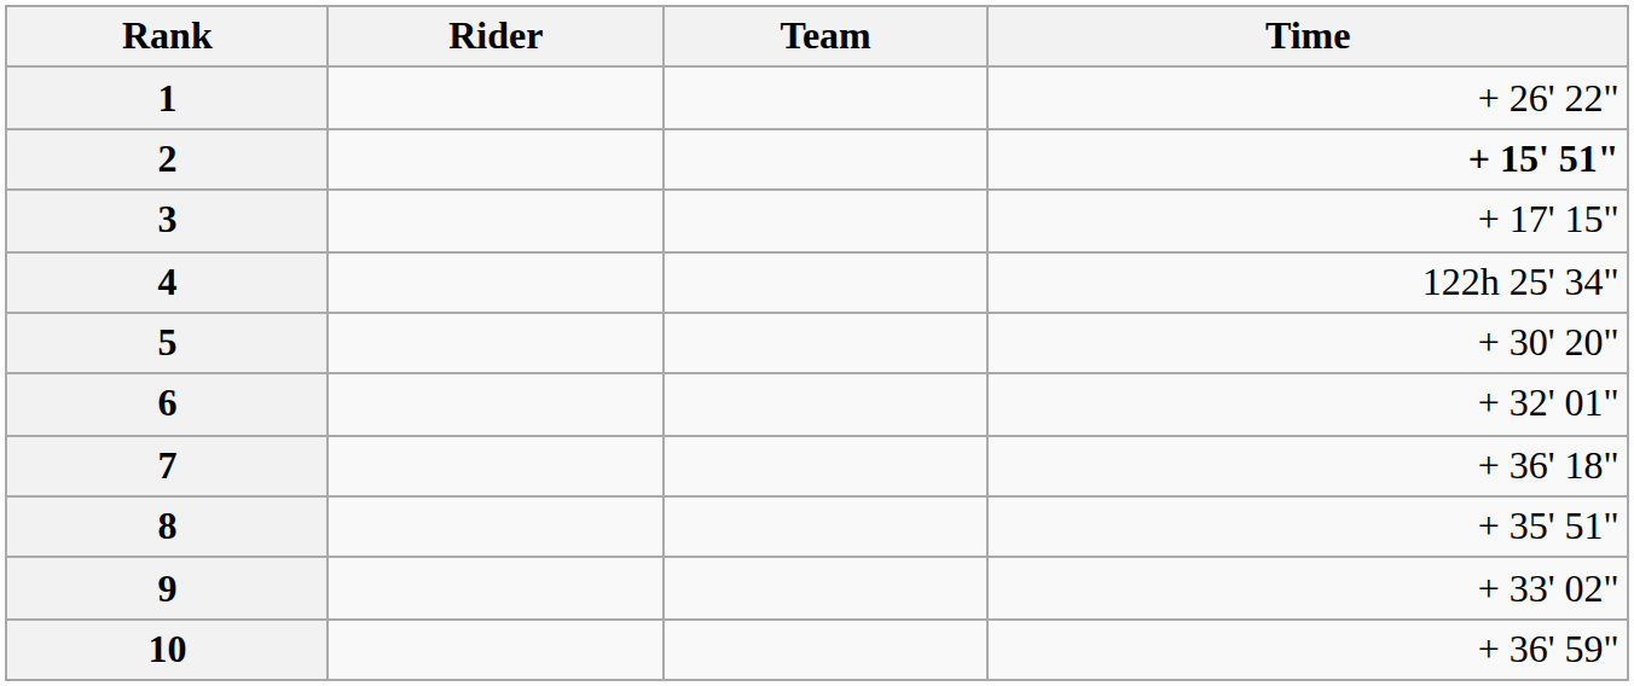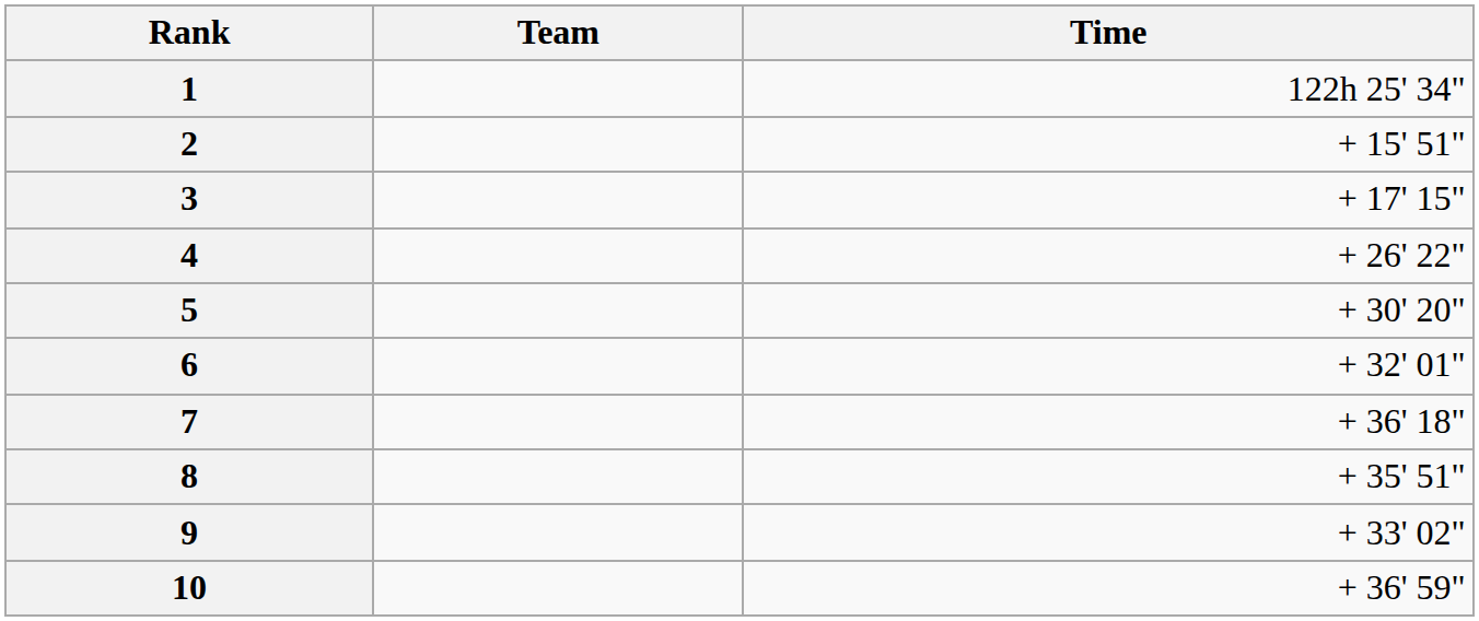- column: Rider
1 | Time: + 26' 22" -> 122h 25' 34"
2 | Time: bold -> normal
4 | Time: 122h 25' 34" -> + 26' 22"
